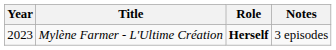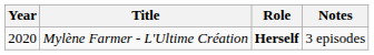Mylène Farmer - L'Ultime Création | Year: 2023 -> 2020
